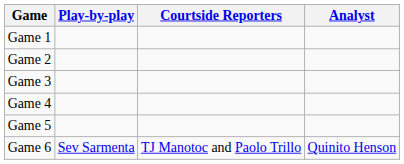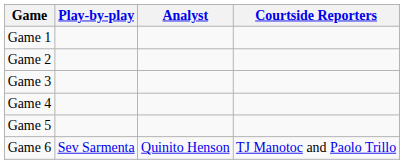columns swapped: Analyst <-> Courtside Reporters
